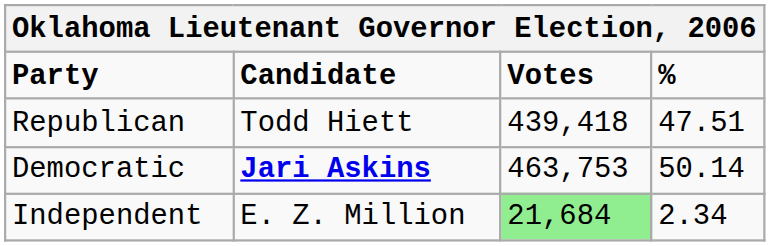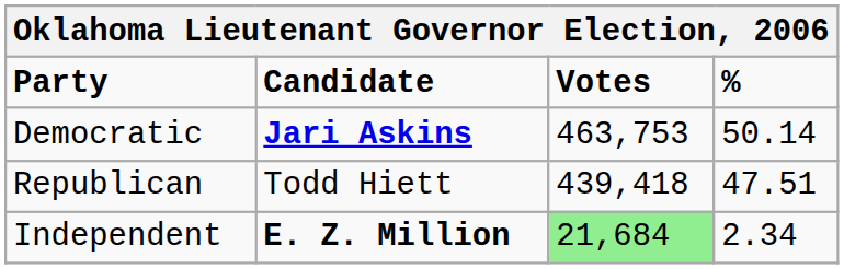rows swapped: Democratic <-> Republican
Independent | Candidate: normal -> bold
